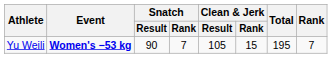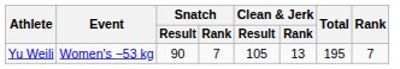Yu Weili | Event: bold -> normal
Yu Weili | Clean & Jerk / Rank: 15 -> 13
